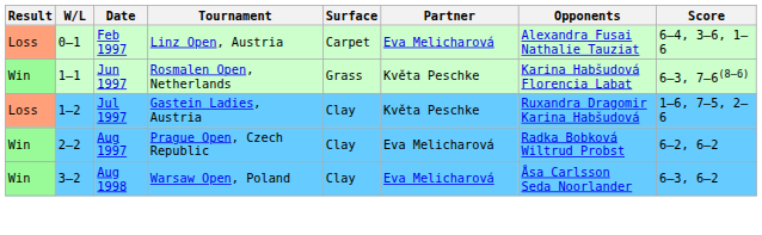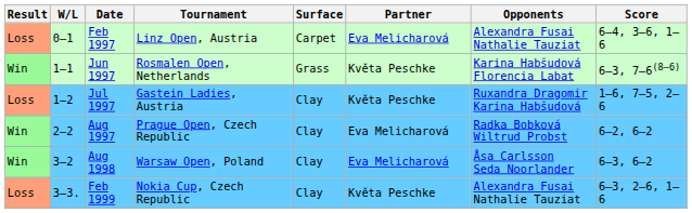+ row: Loss | 3–3. | Feb 1999 | Nokia Cup, Czech Republic | Clay | Květa Peschke | Alexandra Fusai Nathalie Tauziat | 6–3, 2–6, 1–6
